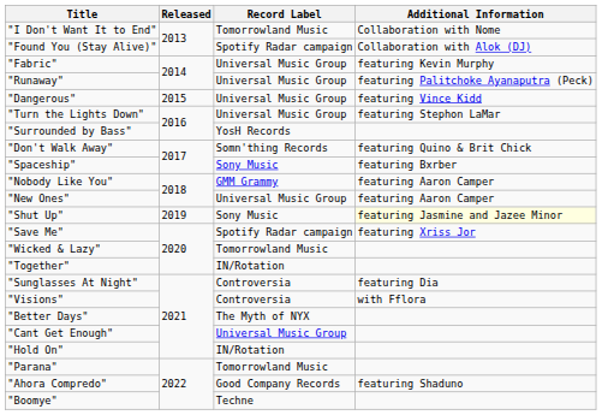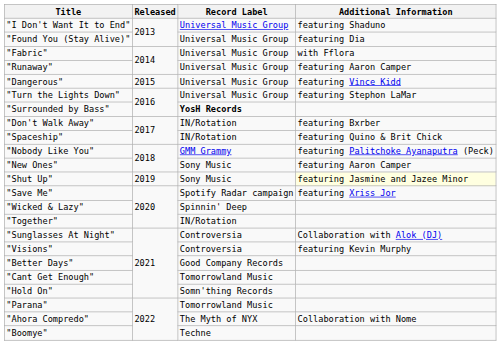"I Don't Want It to End" | Record Label: Tomorrowland Music -> Universal Music Group
"I Don't Want It to End" | Additional Information: Collaboration with Nome -> featuring Shaduno
"Found You (Stay Alive)" | Record Label: Spotify Radar campaign -> Universal Music Group
"Found You (Stay Alive)" | Additional Information: Collaboration with Alok (DJ) -> featuring Dia
"Fabric" | Additional Information: featuring Kevin Murphy -> with Fflora
"Runaway" | Additional Information: featuring Palitchoke Ayanaputra (Peck) -> featuring Aaron Camper
"Surrounded by Bass" | Record Label: normal -> bold
"Don't Walk Away" | Record Label: Somn'thing Records -> IN/Rotation
"Don't Walk Away" | Additional Information: featuring Quino & Brit Chick -> featuring Bxrber
"Spaceship" | Record Label: Sony Music -> IN/Rotation
"Spaceship" | Additional Information: featuring Bxrber -> featuring Quino & Brit Chick
"Nobody Like You" | Additional Information: featuring Aaron Camper -> featuring Palitchoke Ayanaputra (Peck)
"New Ones" | Record Label: Universal Music Group -> Sony Music
"Wicked & Lazy" | Record Label: Tomorrowland Music -> Spinnin' Deep
"Sunglasses At Night" | Additional Information: featuring Dia -> Collaboration with Alok (DJ)
"Visions" | Additional Information: with Fflora -> featuring Kevin Murphy
"Better Days" | Record Label: The Myth of NYX -> Good Company Records
"Cant Get Enough" | Record Label: Universal Music Group -> Tomorrowland Music
"Hold On" | Record Label: IN/Rotation -> Somn'thing Records
"Ahora Compredo" | Record Label: Good Company Records -> The Myth of NYX
"Ahora Compredo" | Additional Information: featuring Shaduno -> Collaboration with Nome
